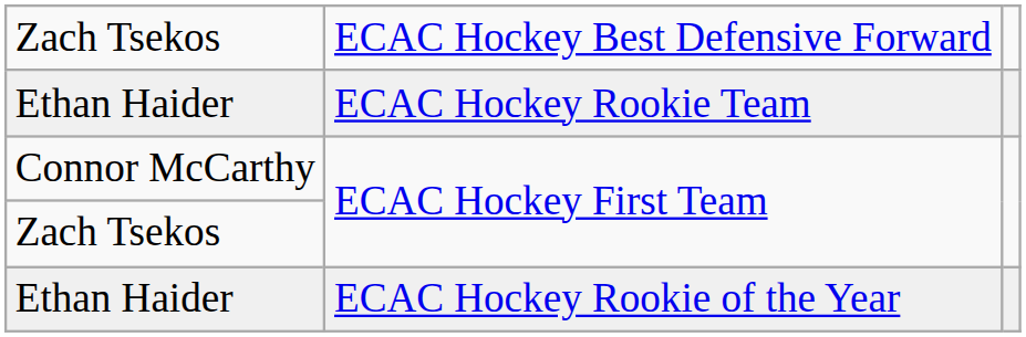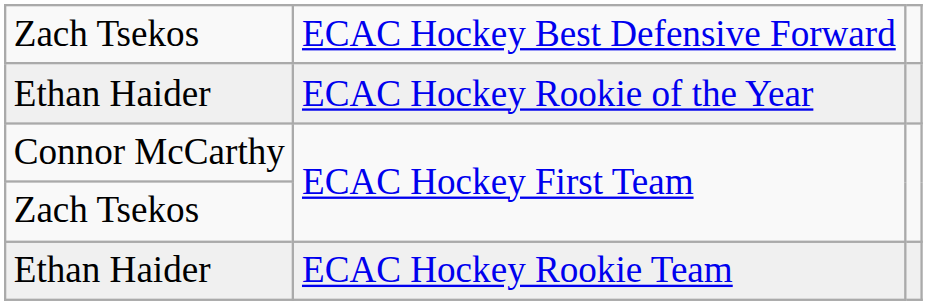rows swapped: Ethan Haider / ECAC Hockey Rookie of the Year <-> Ethan Haider / ECAC Hockey Rookie Team
